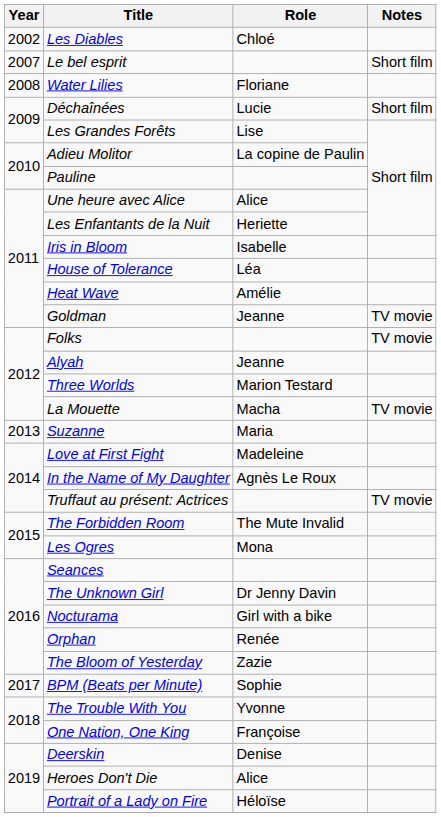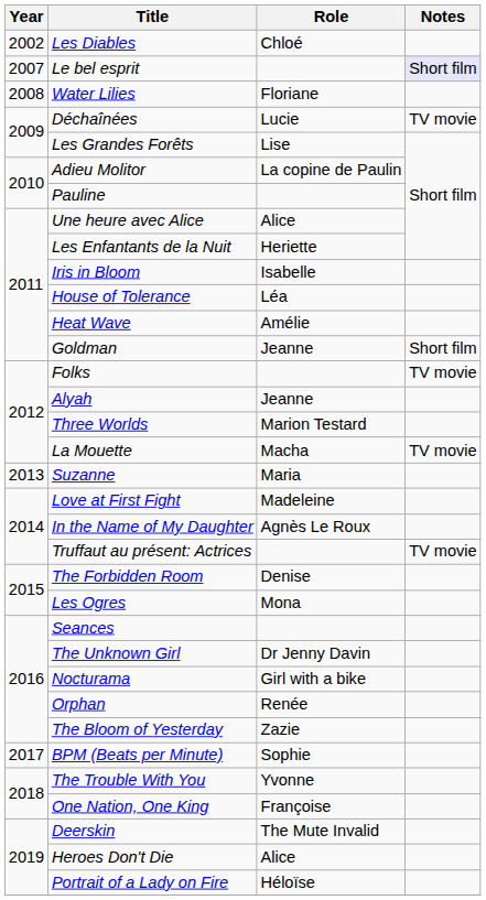Le bel esprit | Notes: no background -> lavender background
Déchaînées | Notes: Short film -> TV movie
Goldman | Notes: TV movie -> Short film
The Forbidden Room | Role: The Mute Invalid -> Denise
Deerskin | Role: Denise -> The Mute Invalid
